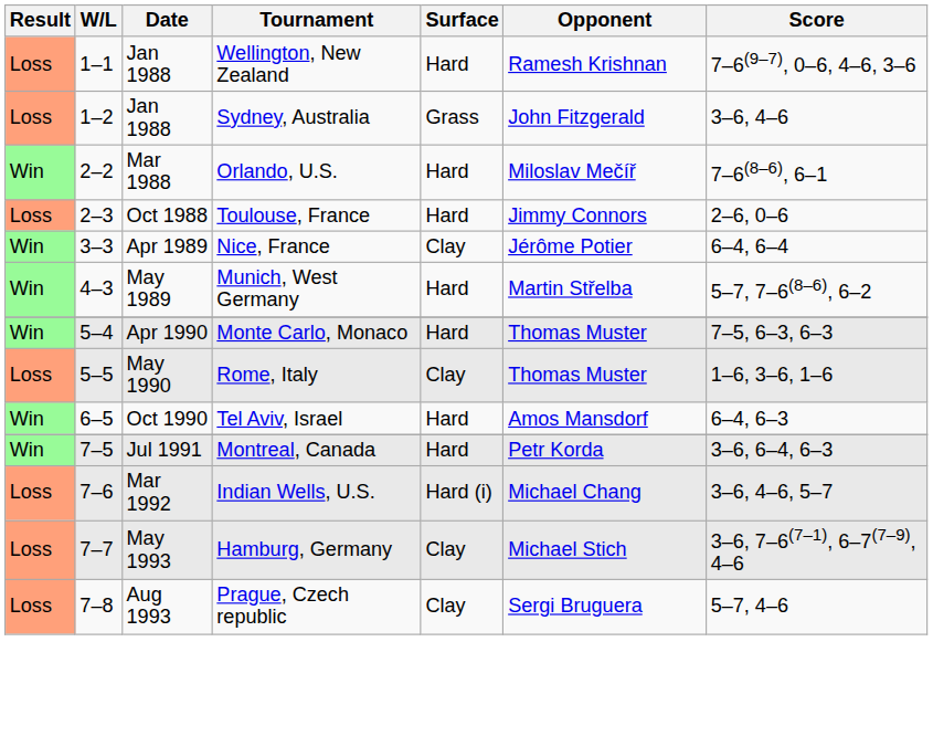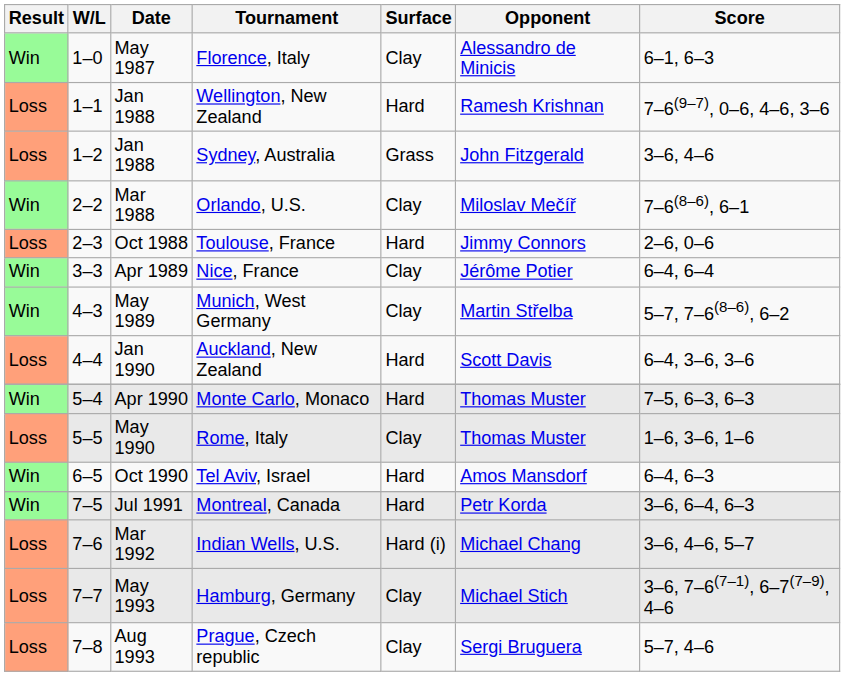+ row: Win | 1–0 | May 1987 | Florence, Italy | Clay | Alessandro de Minicis | 6–1, 6–3
Orlando, U.S. | Surface: Hard -> Clay
Munich, West Germany | Surface: Hard -> Clay
+ row: Loss | 4–4 | Jan 1990 | Auckland, New Zealand | Hard | Scott Davis | 6–4, 3–6, 3–6
